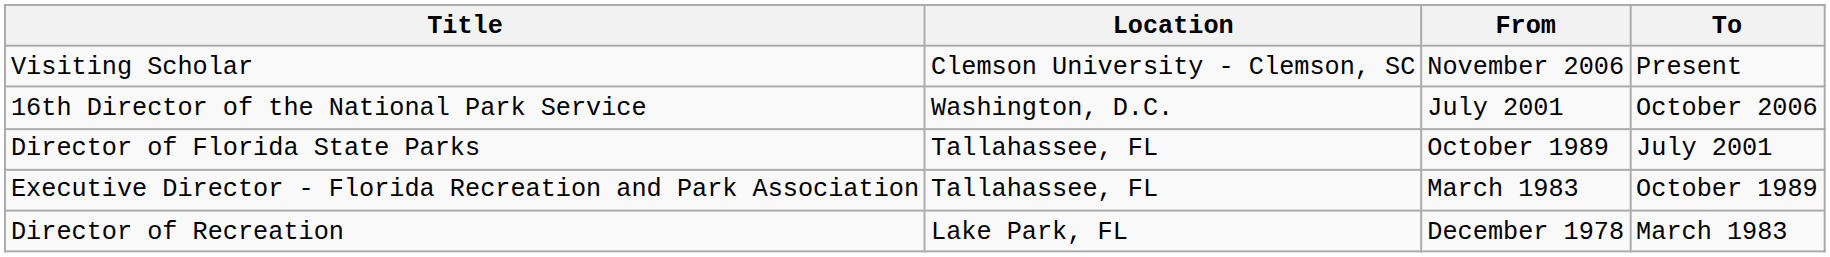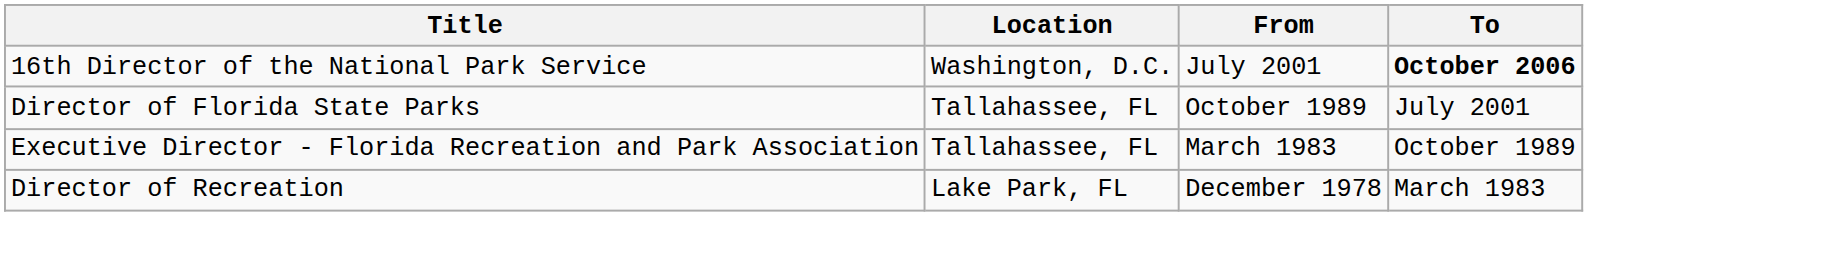- row: Visiting Scholar | Clemson University - Clemson, SC | November 2006 | Present
16th Director of the National Park Service | To: normal -> bold
